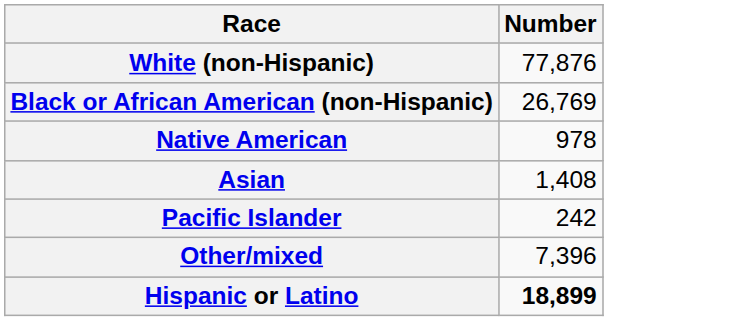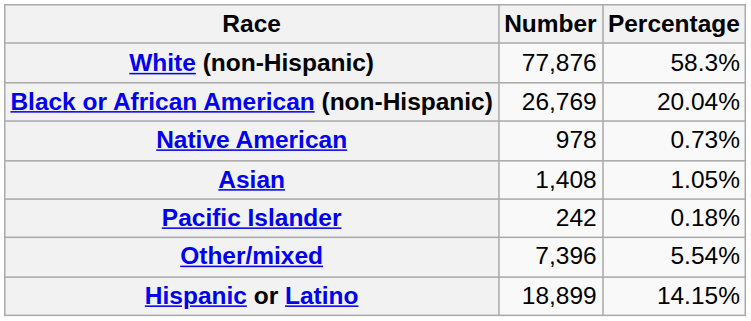+ column: Percentage | 58.3% | 20.04% | 0.73% | 1.05% | 0.18% | 5.54% | 14.15%
Hispanic or Latino | Number: bold -> normal
